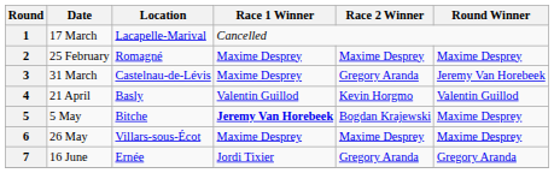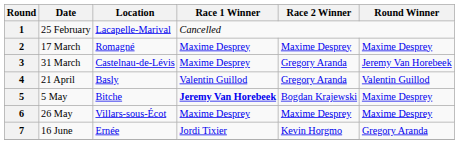1 | Date: 17 March -> 25 February
2 | Date: 25 February -> 17 March
4 | Race 2 Winner: Kevin Horgmo -> Gregory Aranda
7 | Race 2 Winner: Gregory Aranda -> Kevin Horgmo
